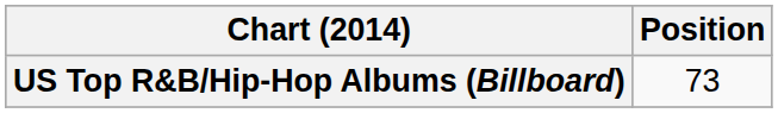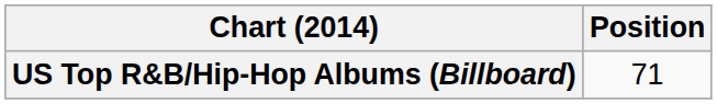US Top R&B/Hip-Hop Albums (Billboard) | Position: 73 -> 71
